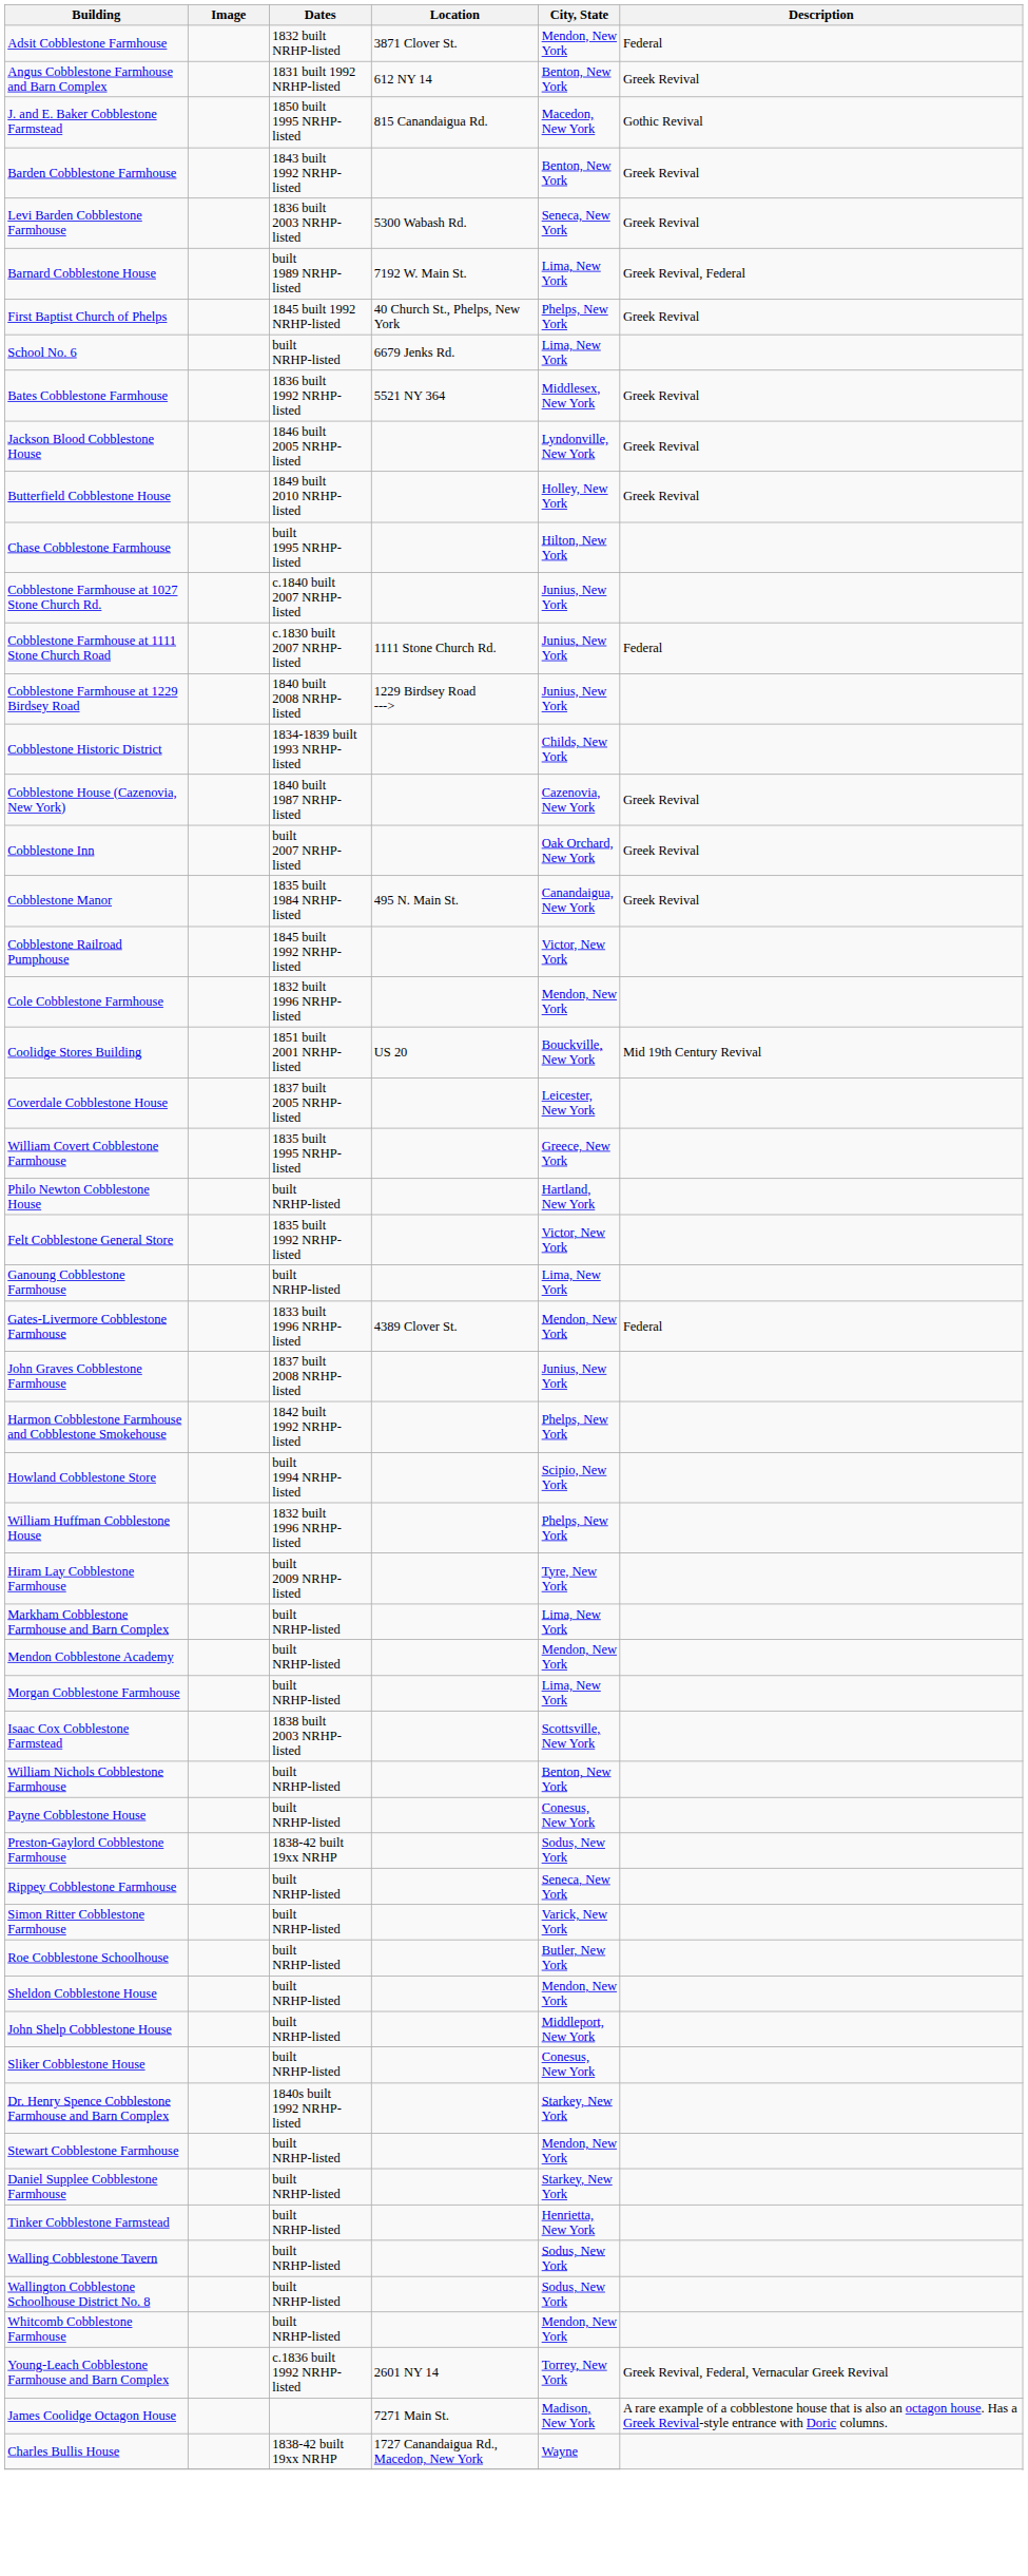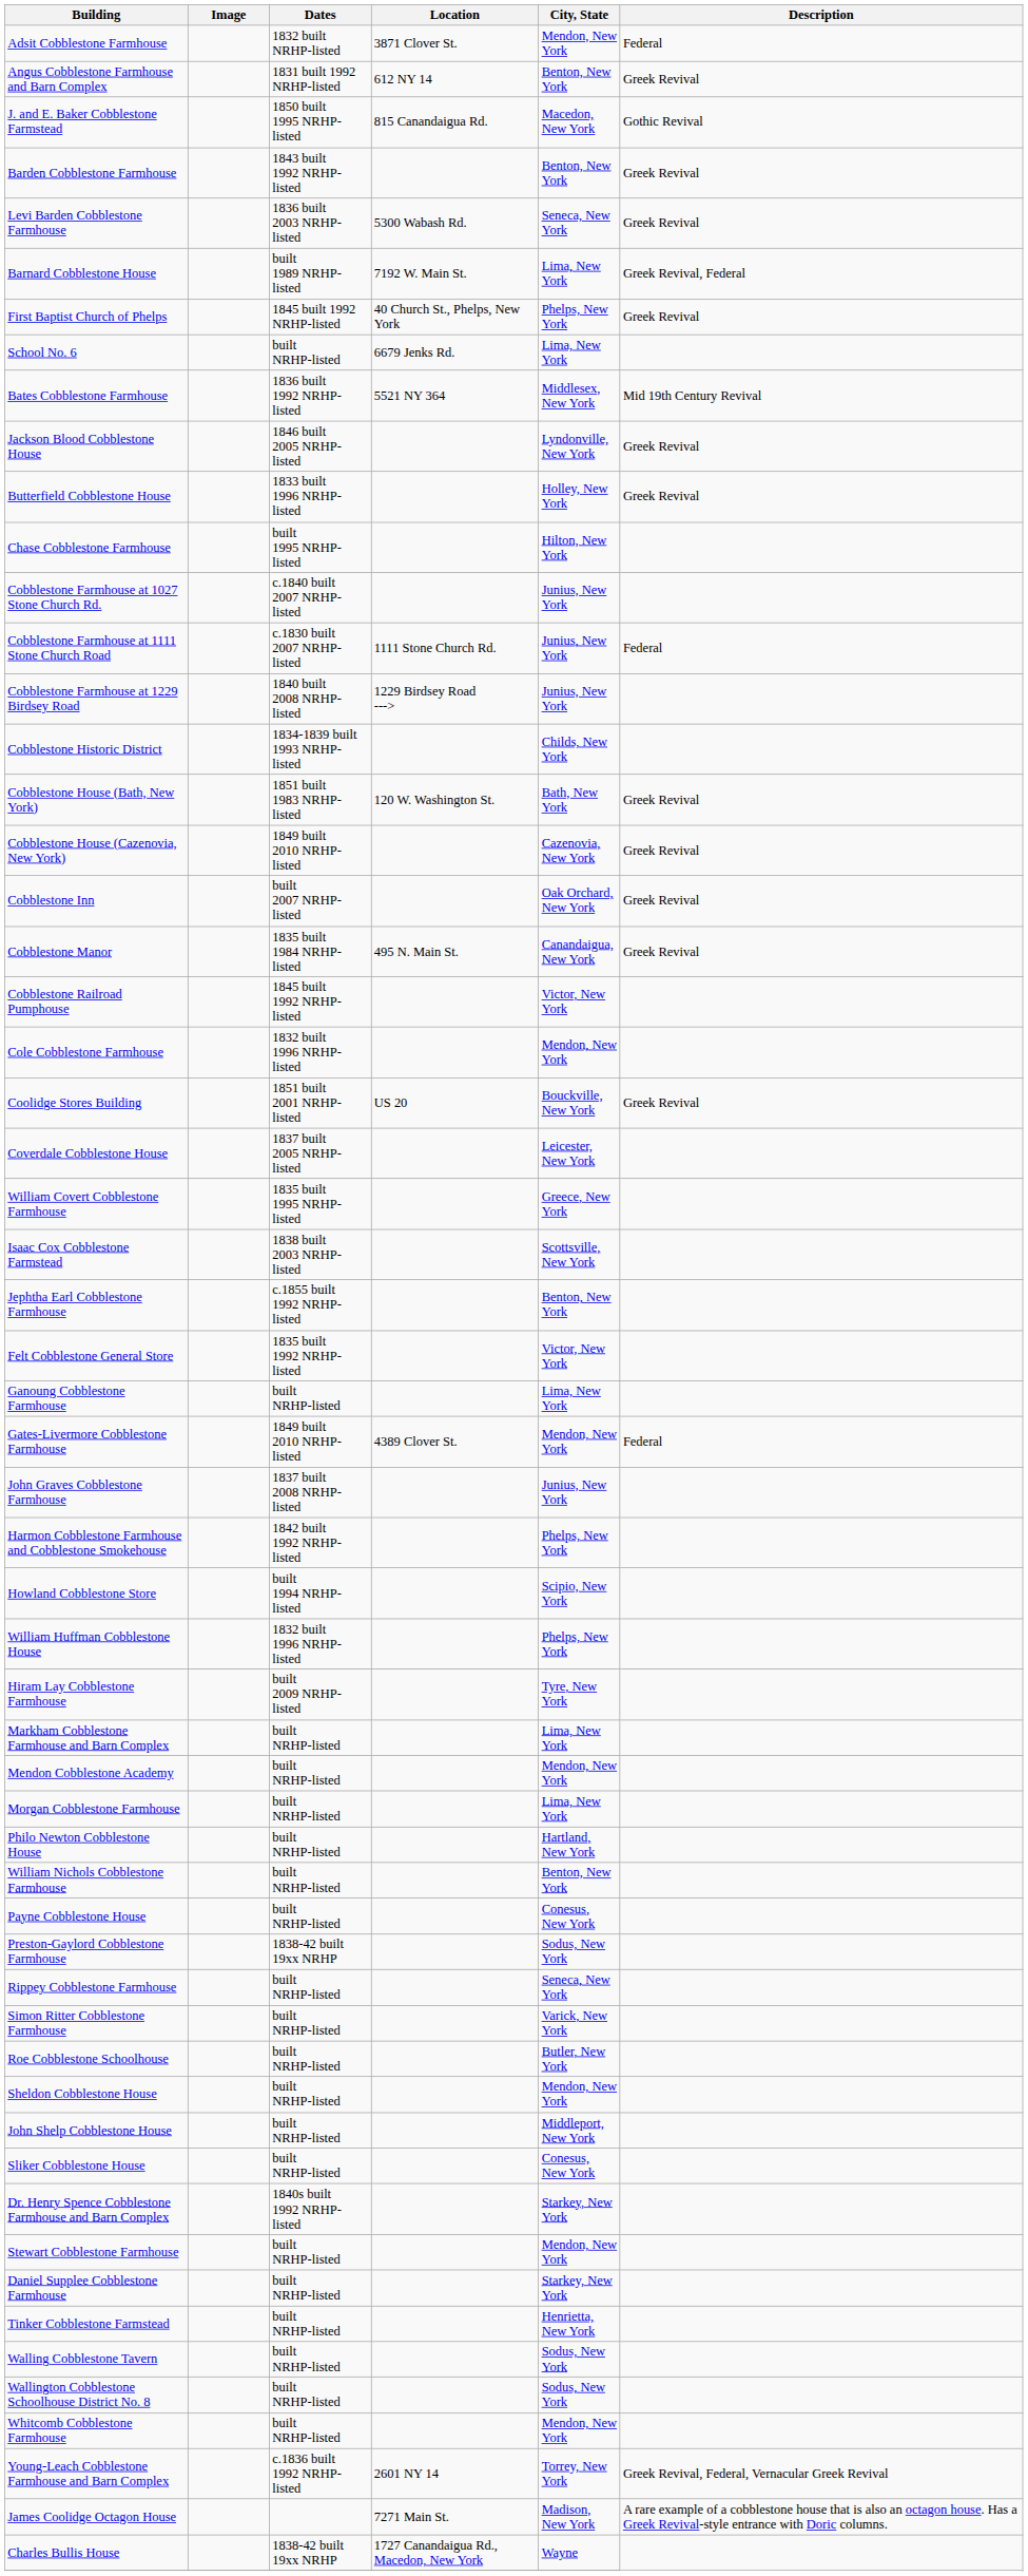Bates Cobblestone Farmhouse | Description: Greek Revival -> Mid 19th Century Revival
Butterfield Cobblestone House | Dates: 1849 built 2010 NRHP-listed -> 1833 built 1996 NRHP-listed
+ row: Cobblestone House (Bath, New York) | 1851 built 1983 NRHP-listed | 120 W. Washington St. | Bath, New York | Greek Revival
Cobblestone House (Cazenovia, New York) | Dates: 1840 built 1987 NRHP-listed -> 1849 built 2010 NRHP-listed
Coolidge Stores Building | Description: Mid 19th Century Revival -> Greek Revival
rows swapped: Isaac Cox Cobblestone Farmstead <-> Philo Newton Cobblestone House
+ row: Jephtha Earl Cobblestone Farmhouse | c.1855 built 1992 NRHP-listed | Benton, New York
Gates-Livermore Cobblestone Farmhouse | Dates: 1833 built 1996 NRHP-listed -> 1849 built 2010 NRHP-listed
